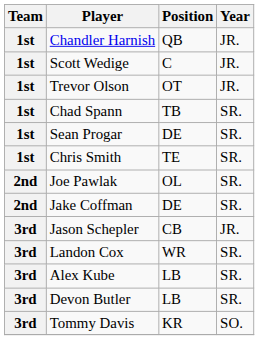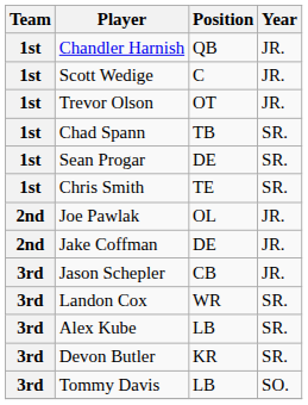Joe Pawlak | Year: SR. -> JR.
Jake Coffman | Year: SR. -> JR.
Devon Butler | Position: LB -> KR
Tommy Davis | Position: KR -> LB
